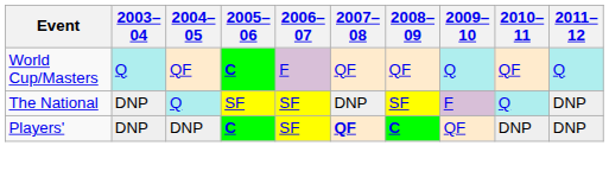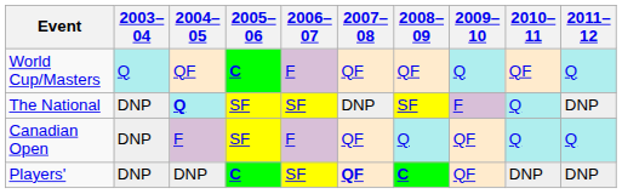The National | 2004–05: normal -> bold
+ row: Canadian Open | DNP | F | SF | F | QF | Q | QF | Q | Q
